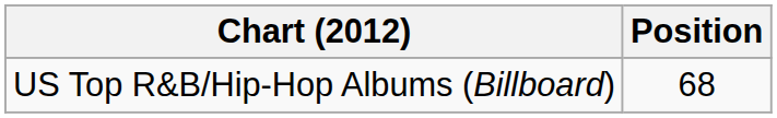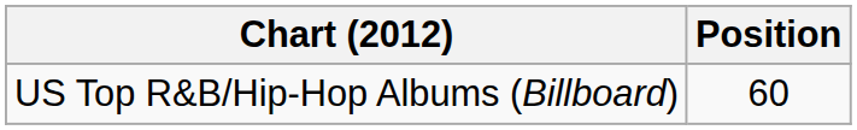US Top R&B/Hip-Hop Albums (Billboard) | Position: 68 -> 60
